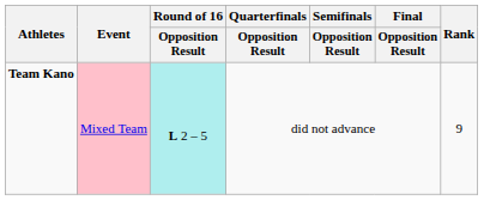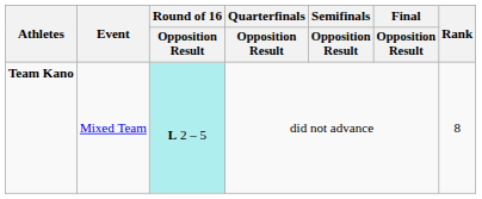Team Kano | Event: pink background -> no background
Team Kano | Rank: 9 -> 8
